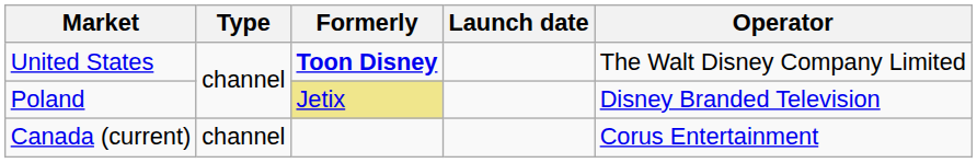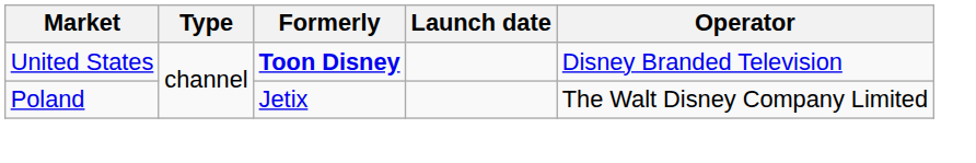United States | Operator: The Walt Disney Company Limited -> Disney Branded Television
Poland | Formerly: khaki background -> no background
Poland | Operator: Disney Branded Television -> The Walt Disney Company Limited
- row: Canada (current) | channel | Corus Entertainment
